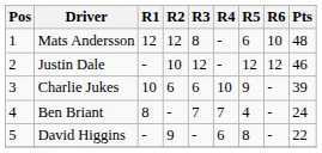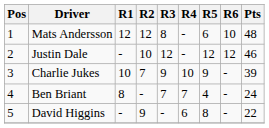Charlie Jukes | R2: 6 -> 7
Charlie Jukes | R3: 6 -> 9
